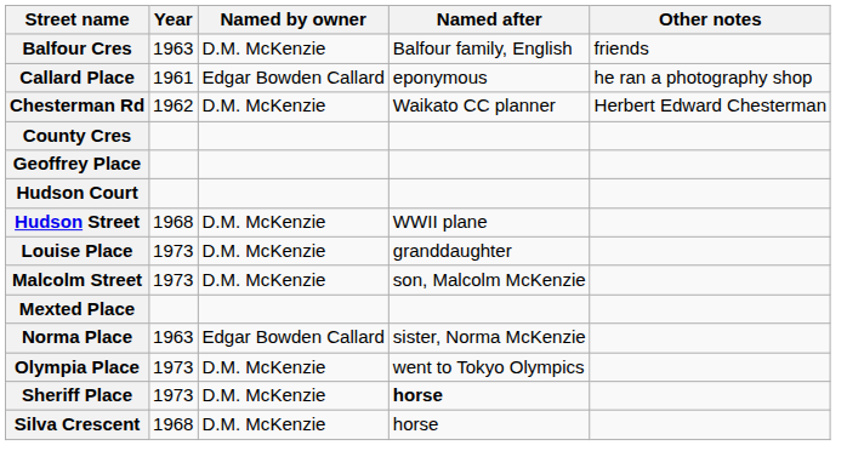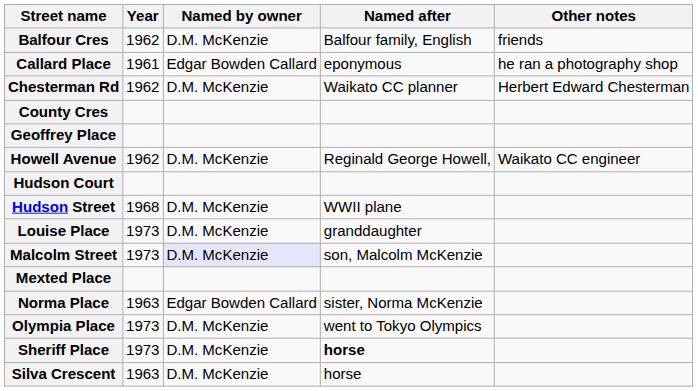Balfour Cres | Year: 1963 -> 1962
+ row: Howell Avenue | 1962 | D.M. McKenzie | Reginald George Howell, | Waikato CC engineer
Malcolm Street | Named by owner: no background -> lavender background
Silva Crescent | Year: 1968 -> 1963
